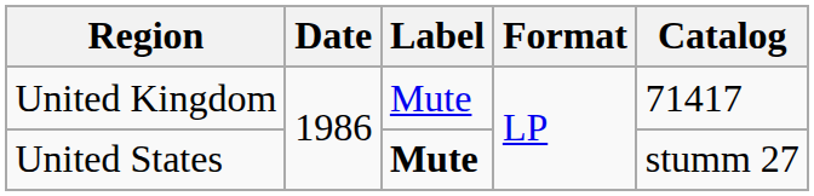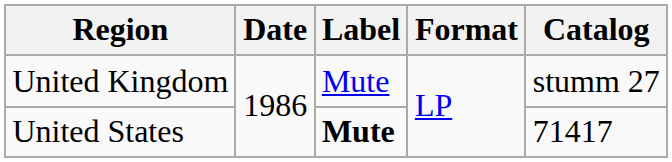United Kingdom | Catalog: 71417 -> stumm 27
United States | Catalog: stumm 27 -> 71417
